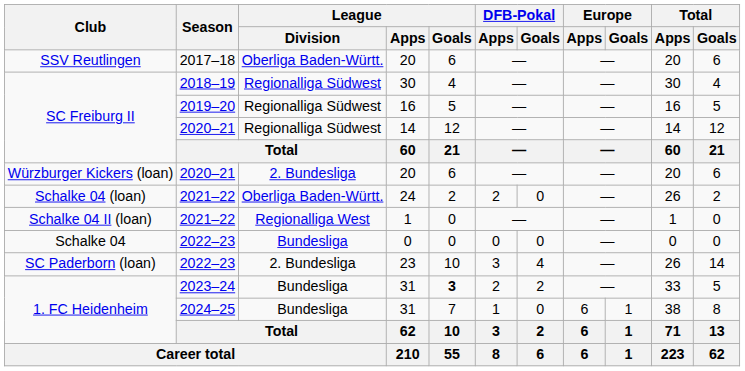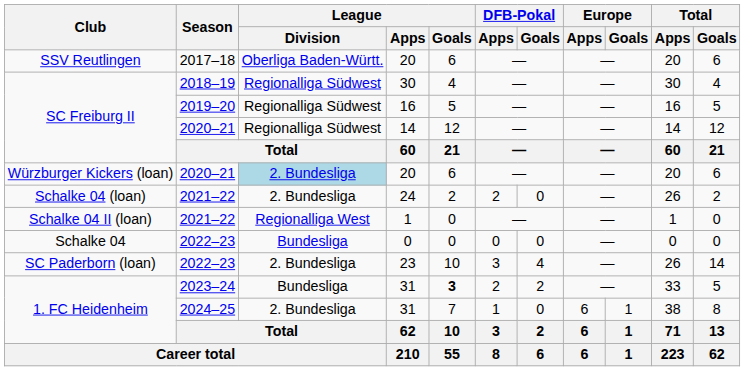2020–21 / 20 | League / Division: no background -> lightblue background
24 | League / Division: Oberliga Baden-Württ. -> 2. Bundesliga
2024–25 / 31 | League / Division: Bundesliga -> 2. Bundesliga
